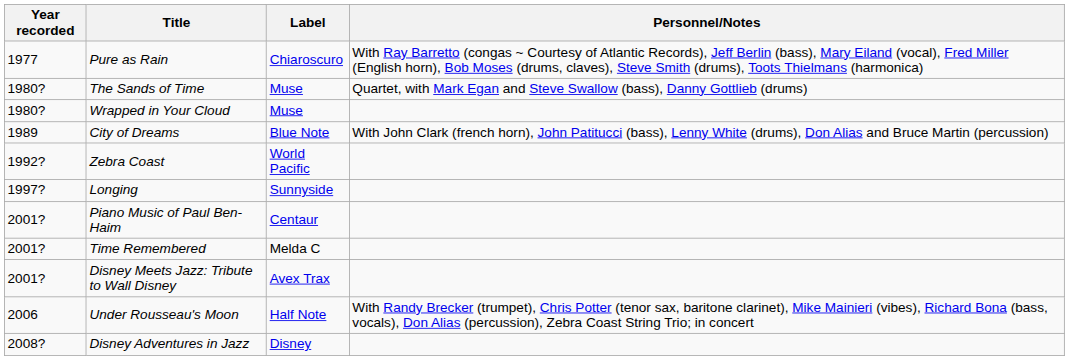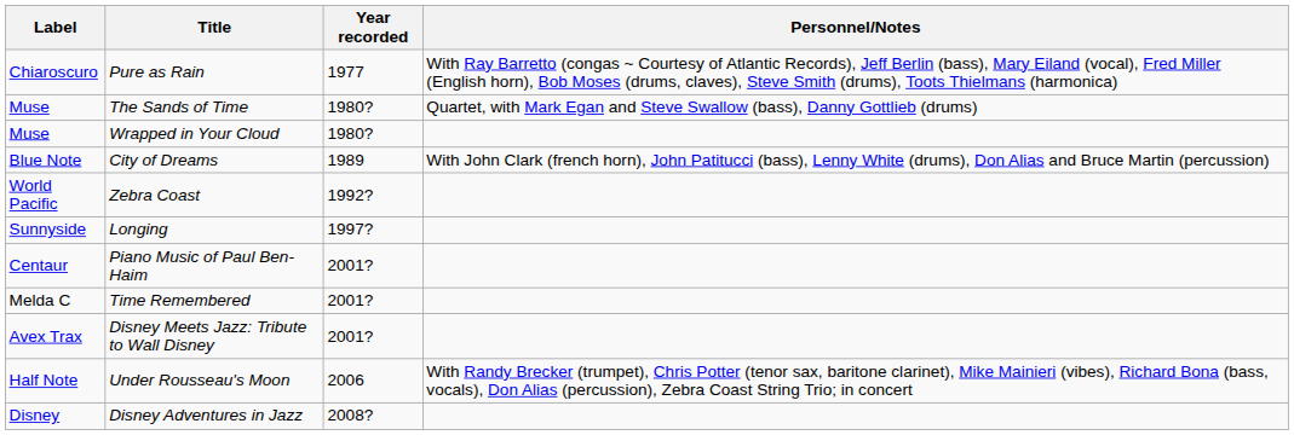columns swapped: Year recorded <-> Label
